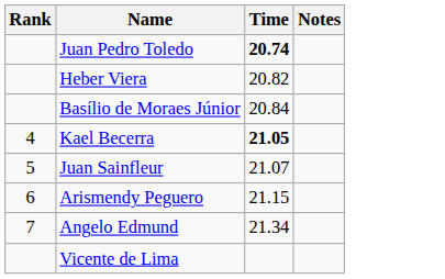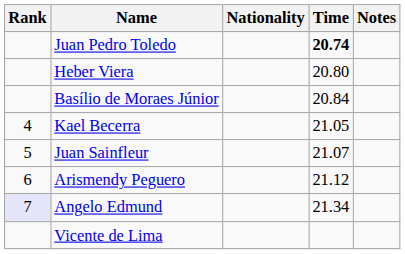+ column: Nationality
Heber Viera | Time: 20.82 -> 20.80
Kael Becerra | Time: bold -> normal
Arismendy Peguero | Time: 21.15 -> 21.12
Angelo Edmund | Rank: no background -> lavender background
